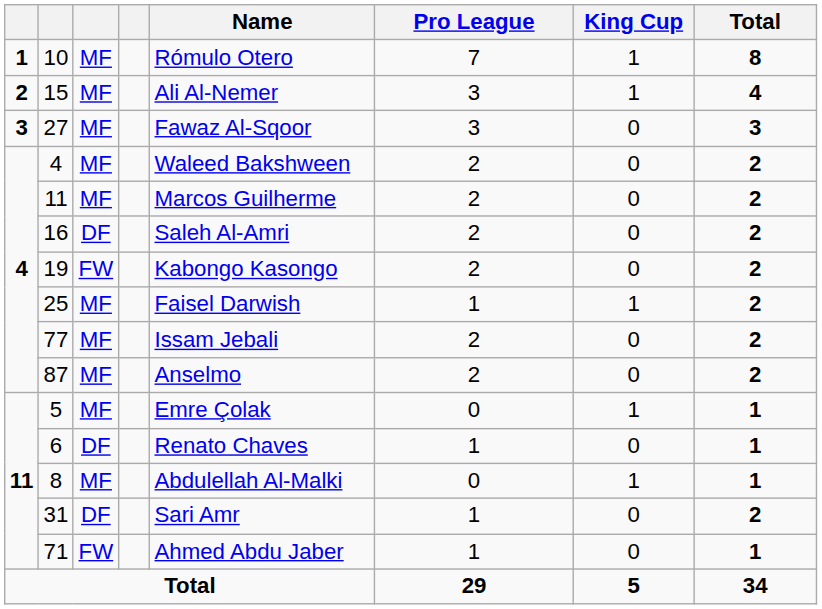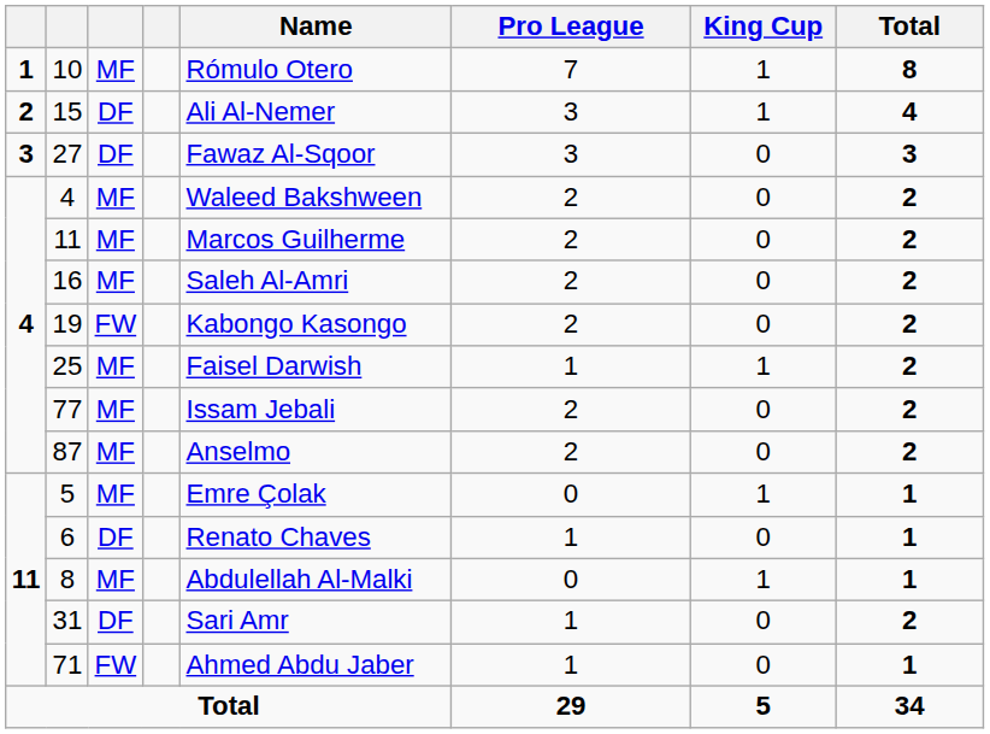15 | column 3: MF -> DF
27 | column 3: MF -> DF
16 | column 3: DF -> MF
